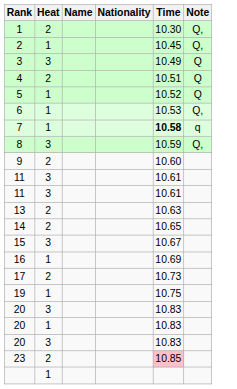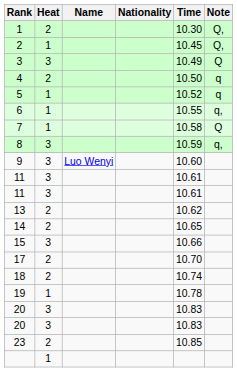4 | Time: 10.51 -> 10.50
4 | Note: Q -> q
5 | Note: Q -> q
6 | Time: 10.53 -> 10.55
6 | Note: Q, -> q,
7 | Time: bold -> normal
7 | Note: q -> Q
8 | Note: Q, -> q,
- row: 9 | 2 | 10.60
+ row: 9 | 3 | Luo Wenyi | 10.60
13 | Time: 10.63 -> 10.62
15 | Time: 10.67 -> 10.66
- row: 16 | 1 | 10.69
17 | Time: 10.73 -> 10.70
+ row: 18 | 2 | 10.74
19 | Time: 10.75 -> 10.78
- row: 20 | 1 | 10.83
23 | Time: pink background -> no background
